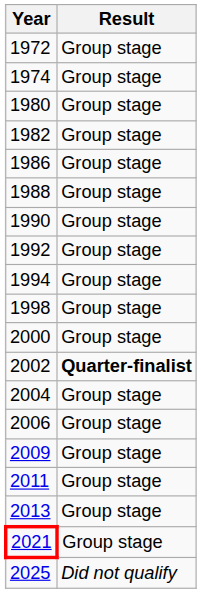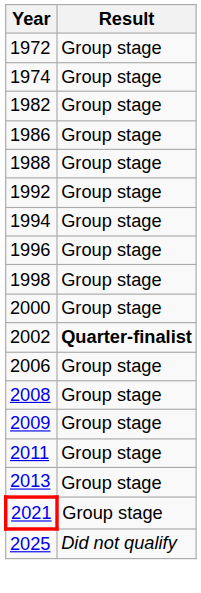- row: 1980 | Group stage
- row: 1990 | Group stage
+ row: 1996 | Group stage
- row: 2004 | Group stage
+ row: 2008 | Group stage
